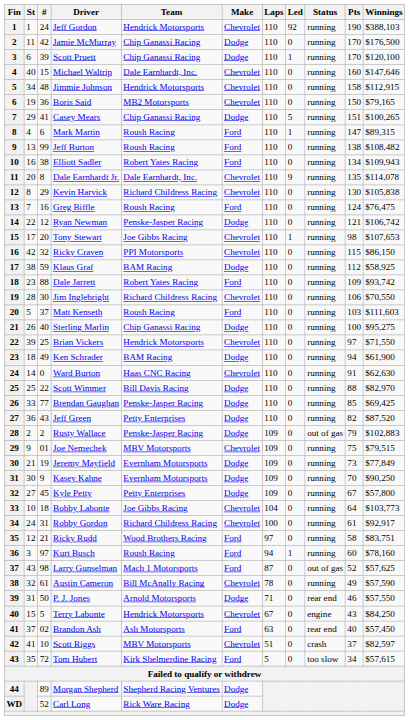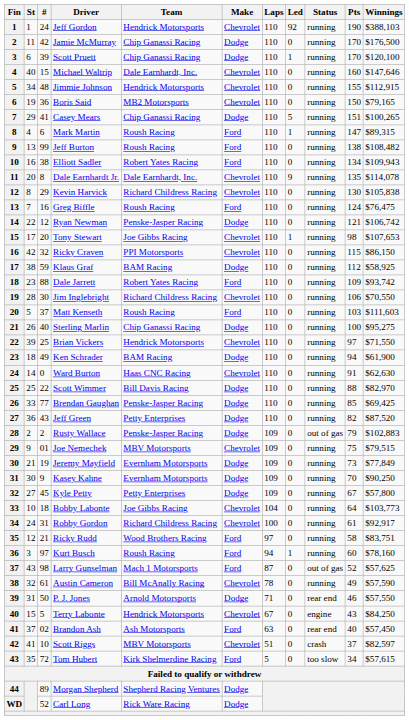Jimmie Johnson | Pts: 158 -> 155
